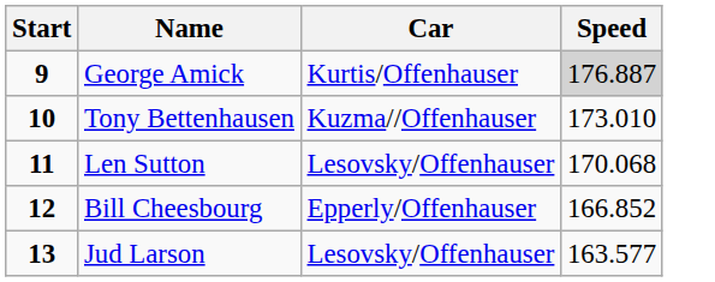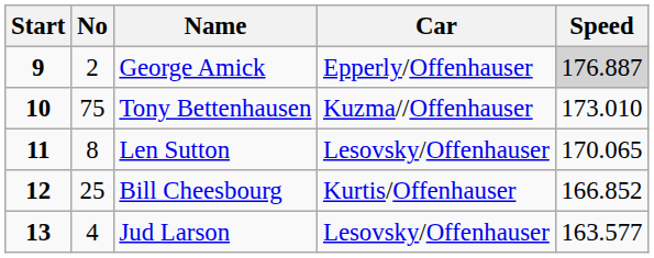+ column: No | 2 | 75 | 8 | 25 | 4
George Amick | Car: Kurtis/Offenhauser -> Epperly/Offenhauser
Len Sutton | Speed: 170.068 -> 170.065
Bill Cheesbourg | Car: Epperly/Offenhauser -> Kurtis/Offenhauser
